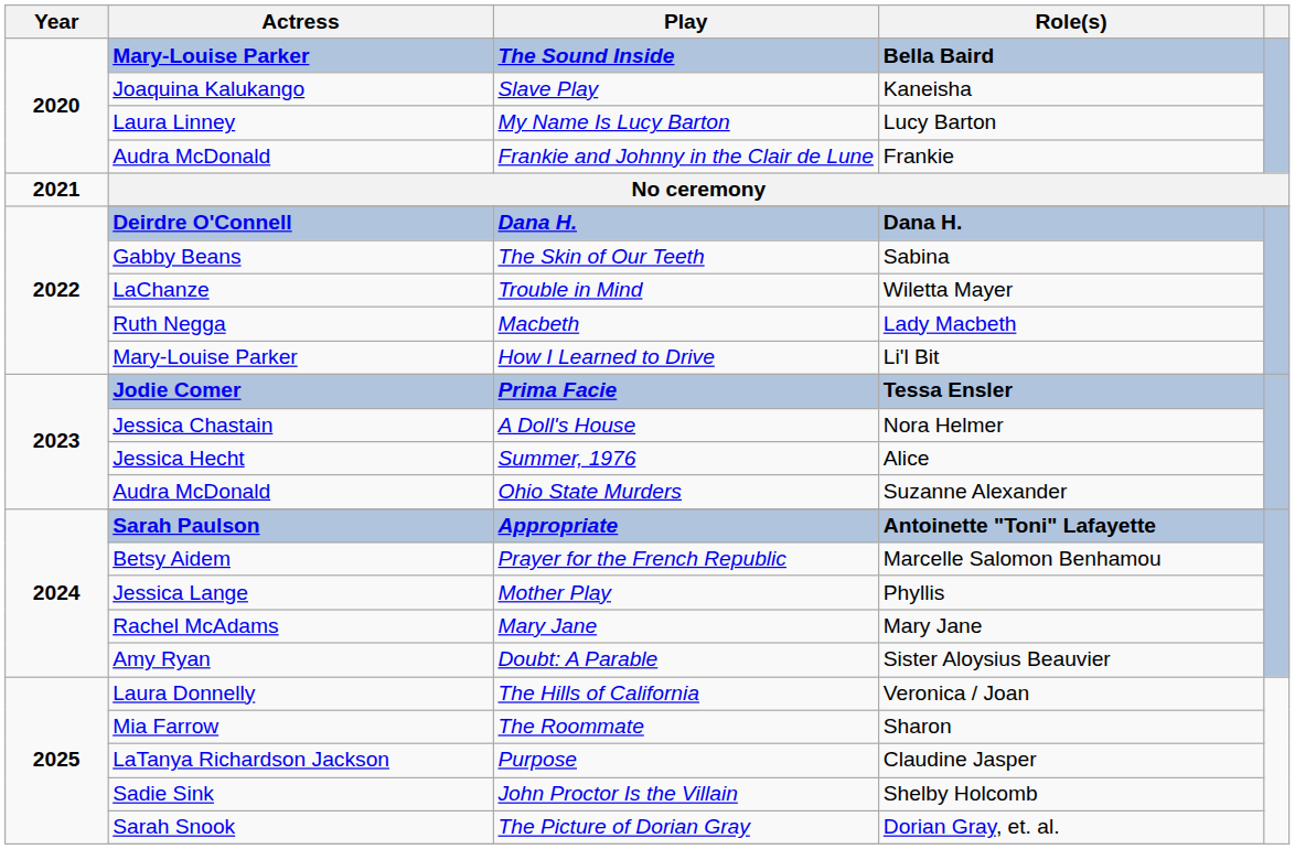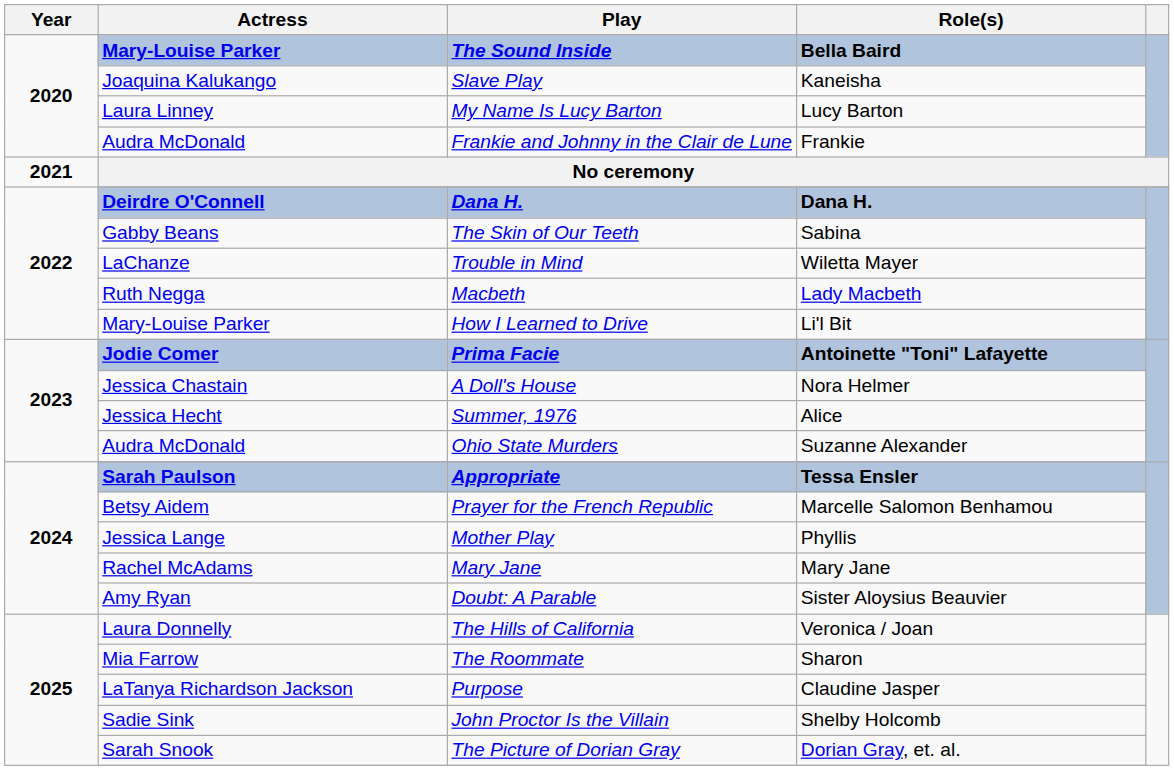Prima Facie | Role(s): Tessa Ensler -> Antoinette "Toni" Lafayette
Appropriate | Role(s): Antoinette "Toni" Lafayette -> Tessa Ensler
